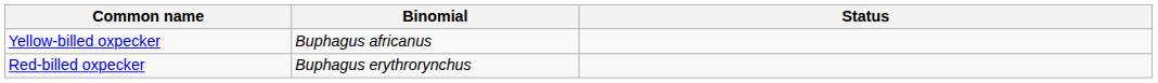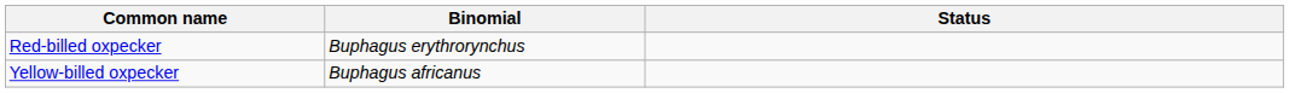rows swapped: Red-billed oxpecker <-> Yellow-billed oxpecker
